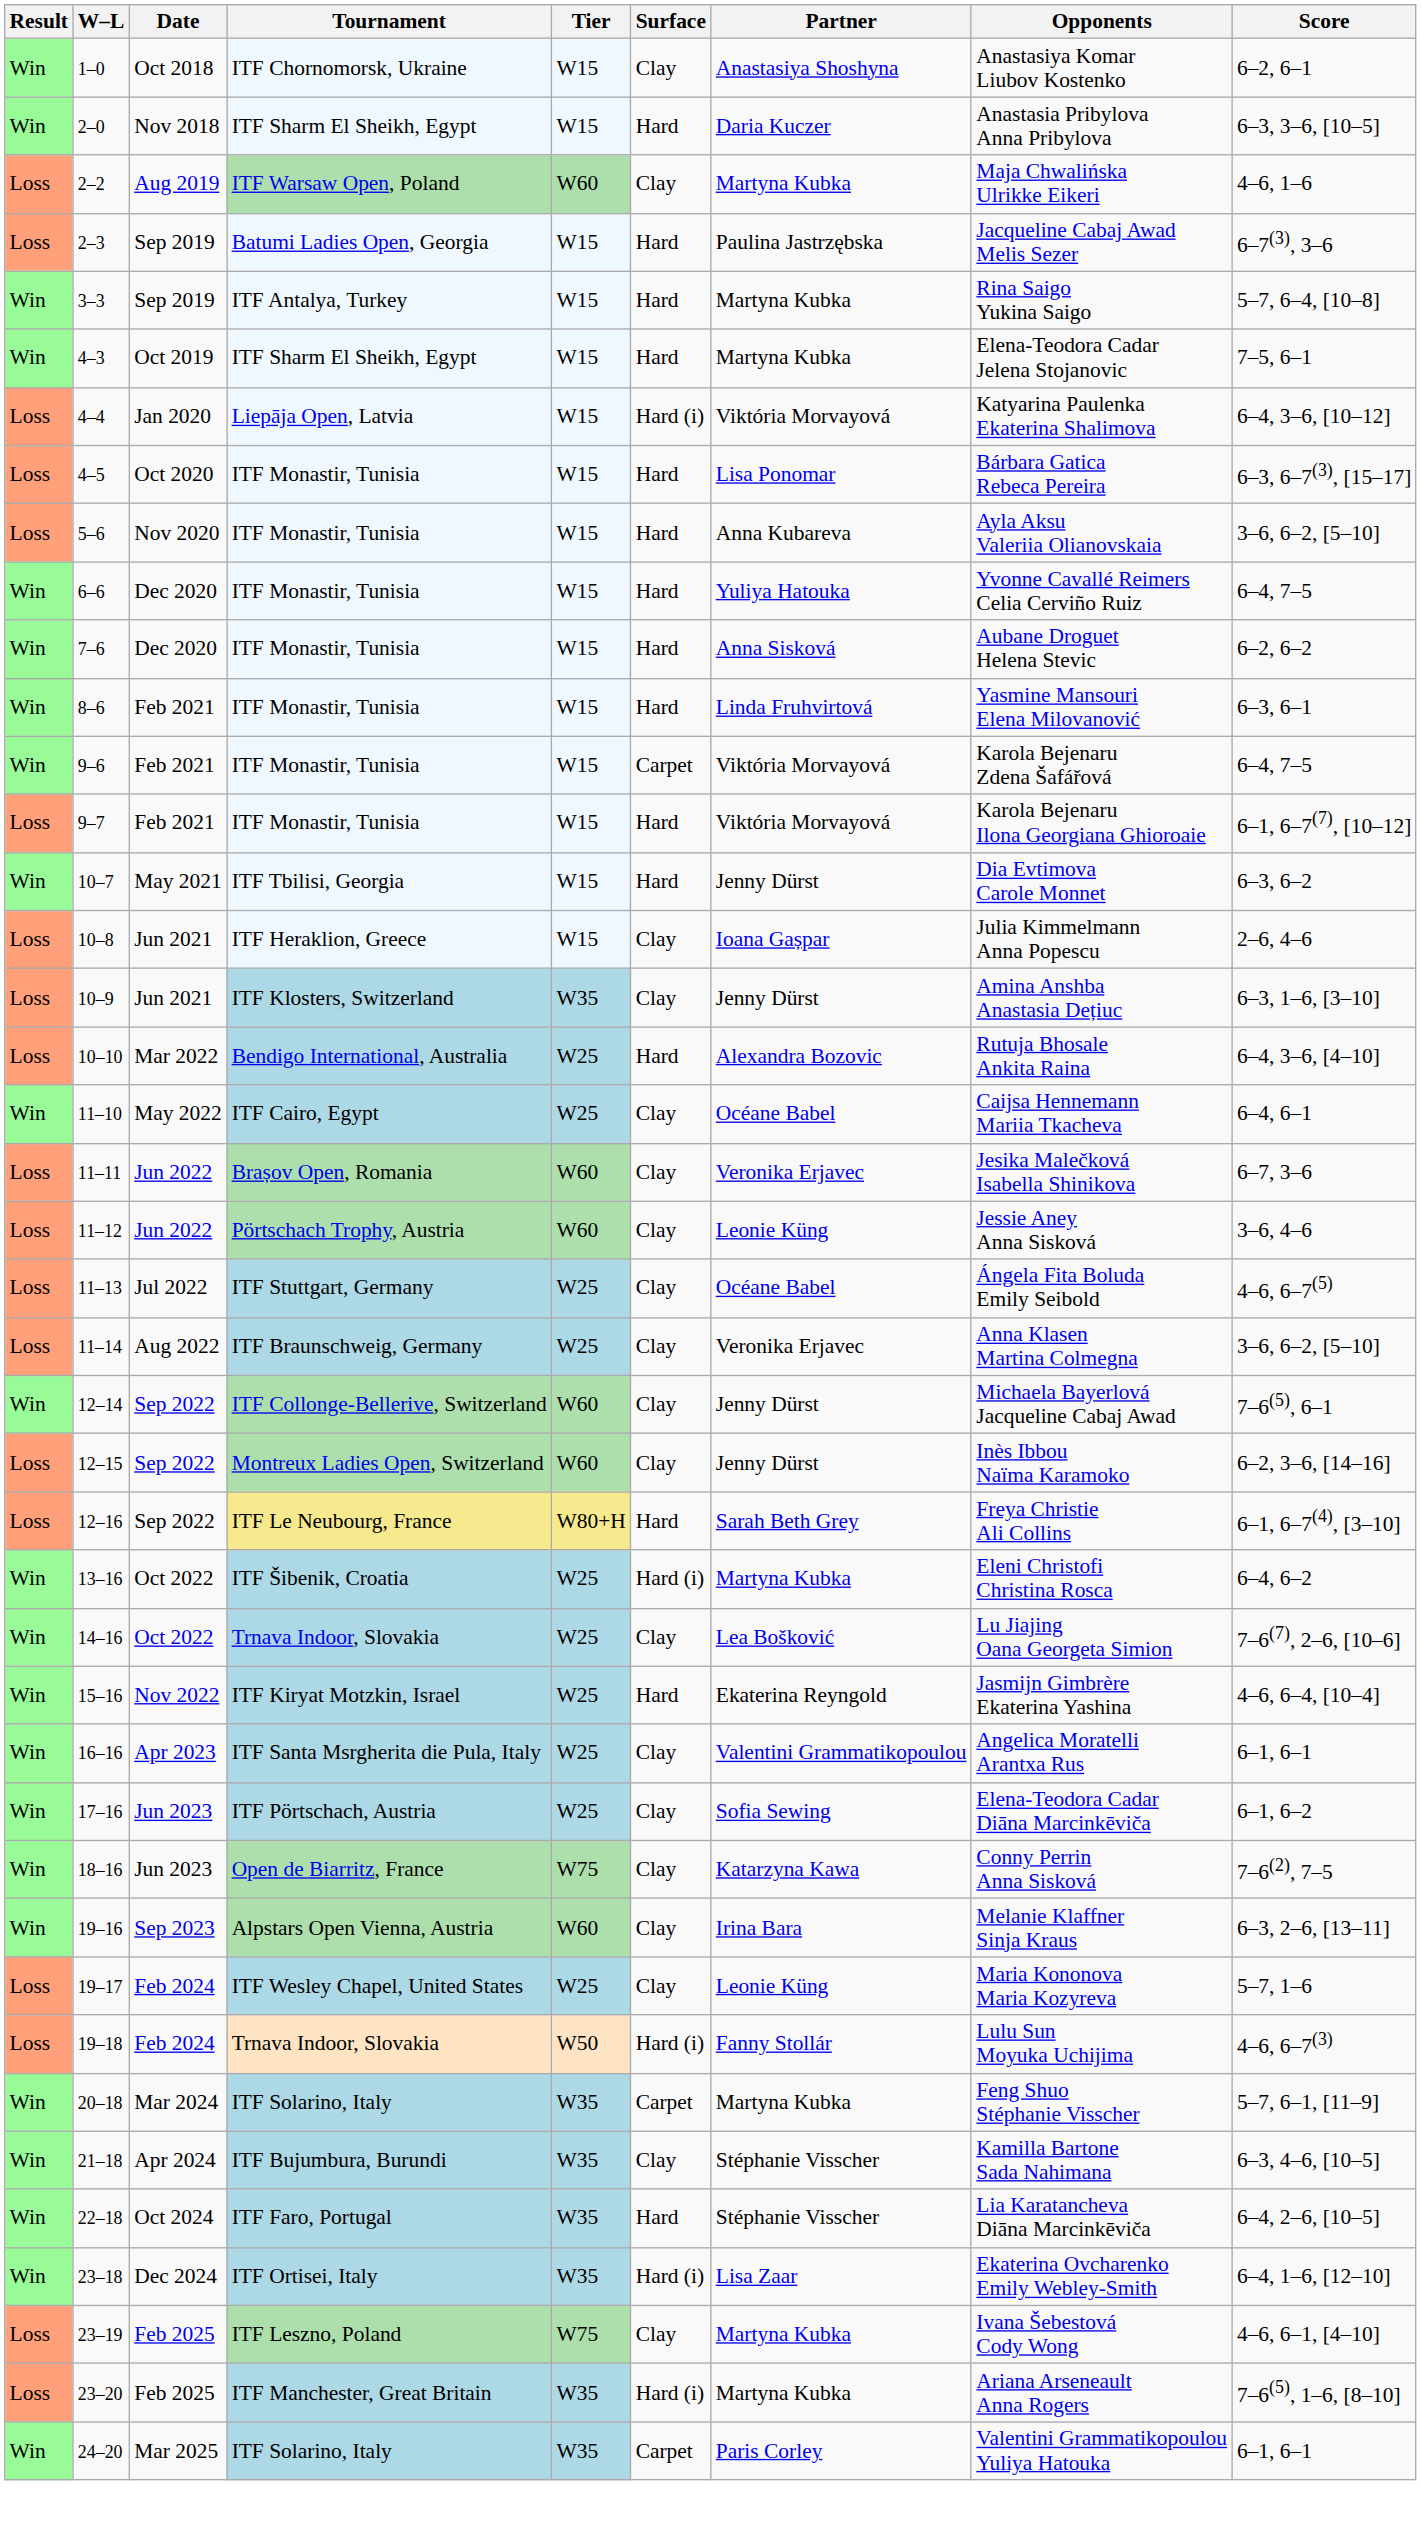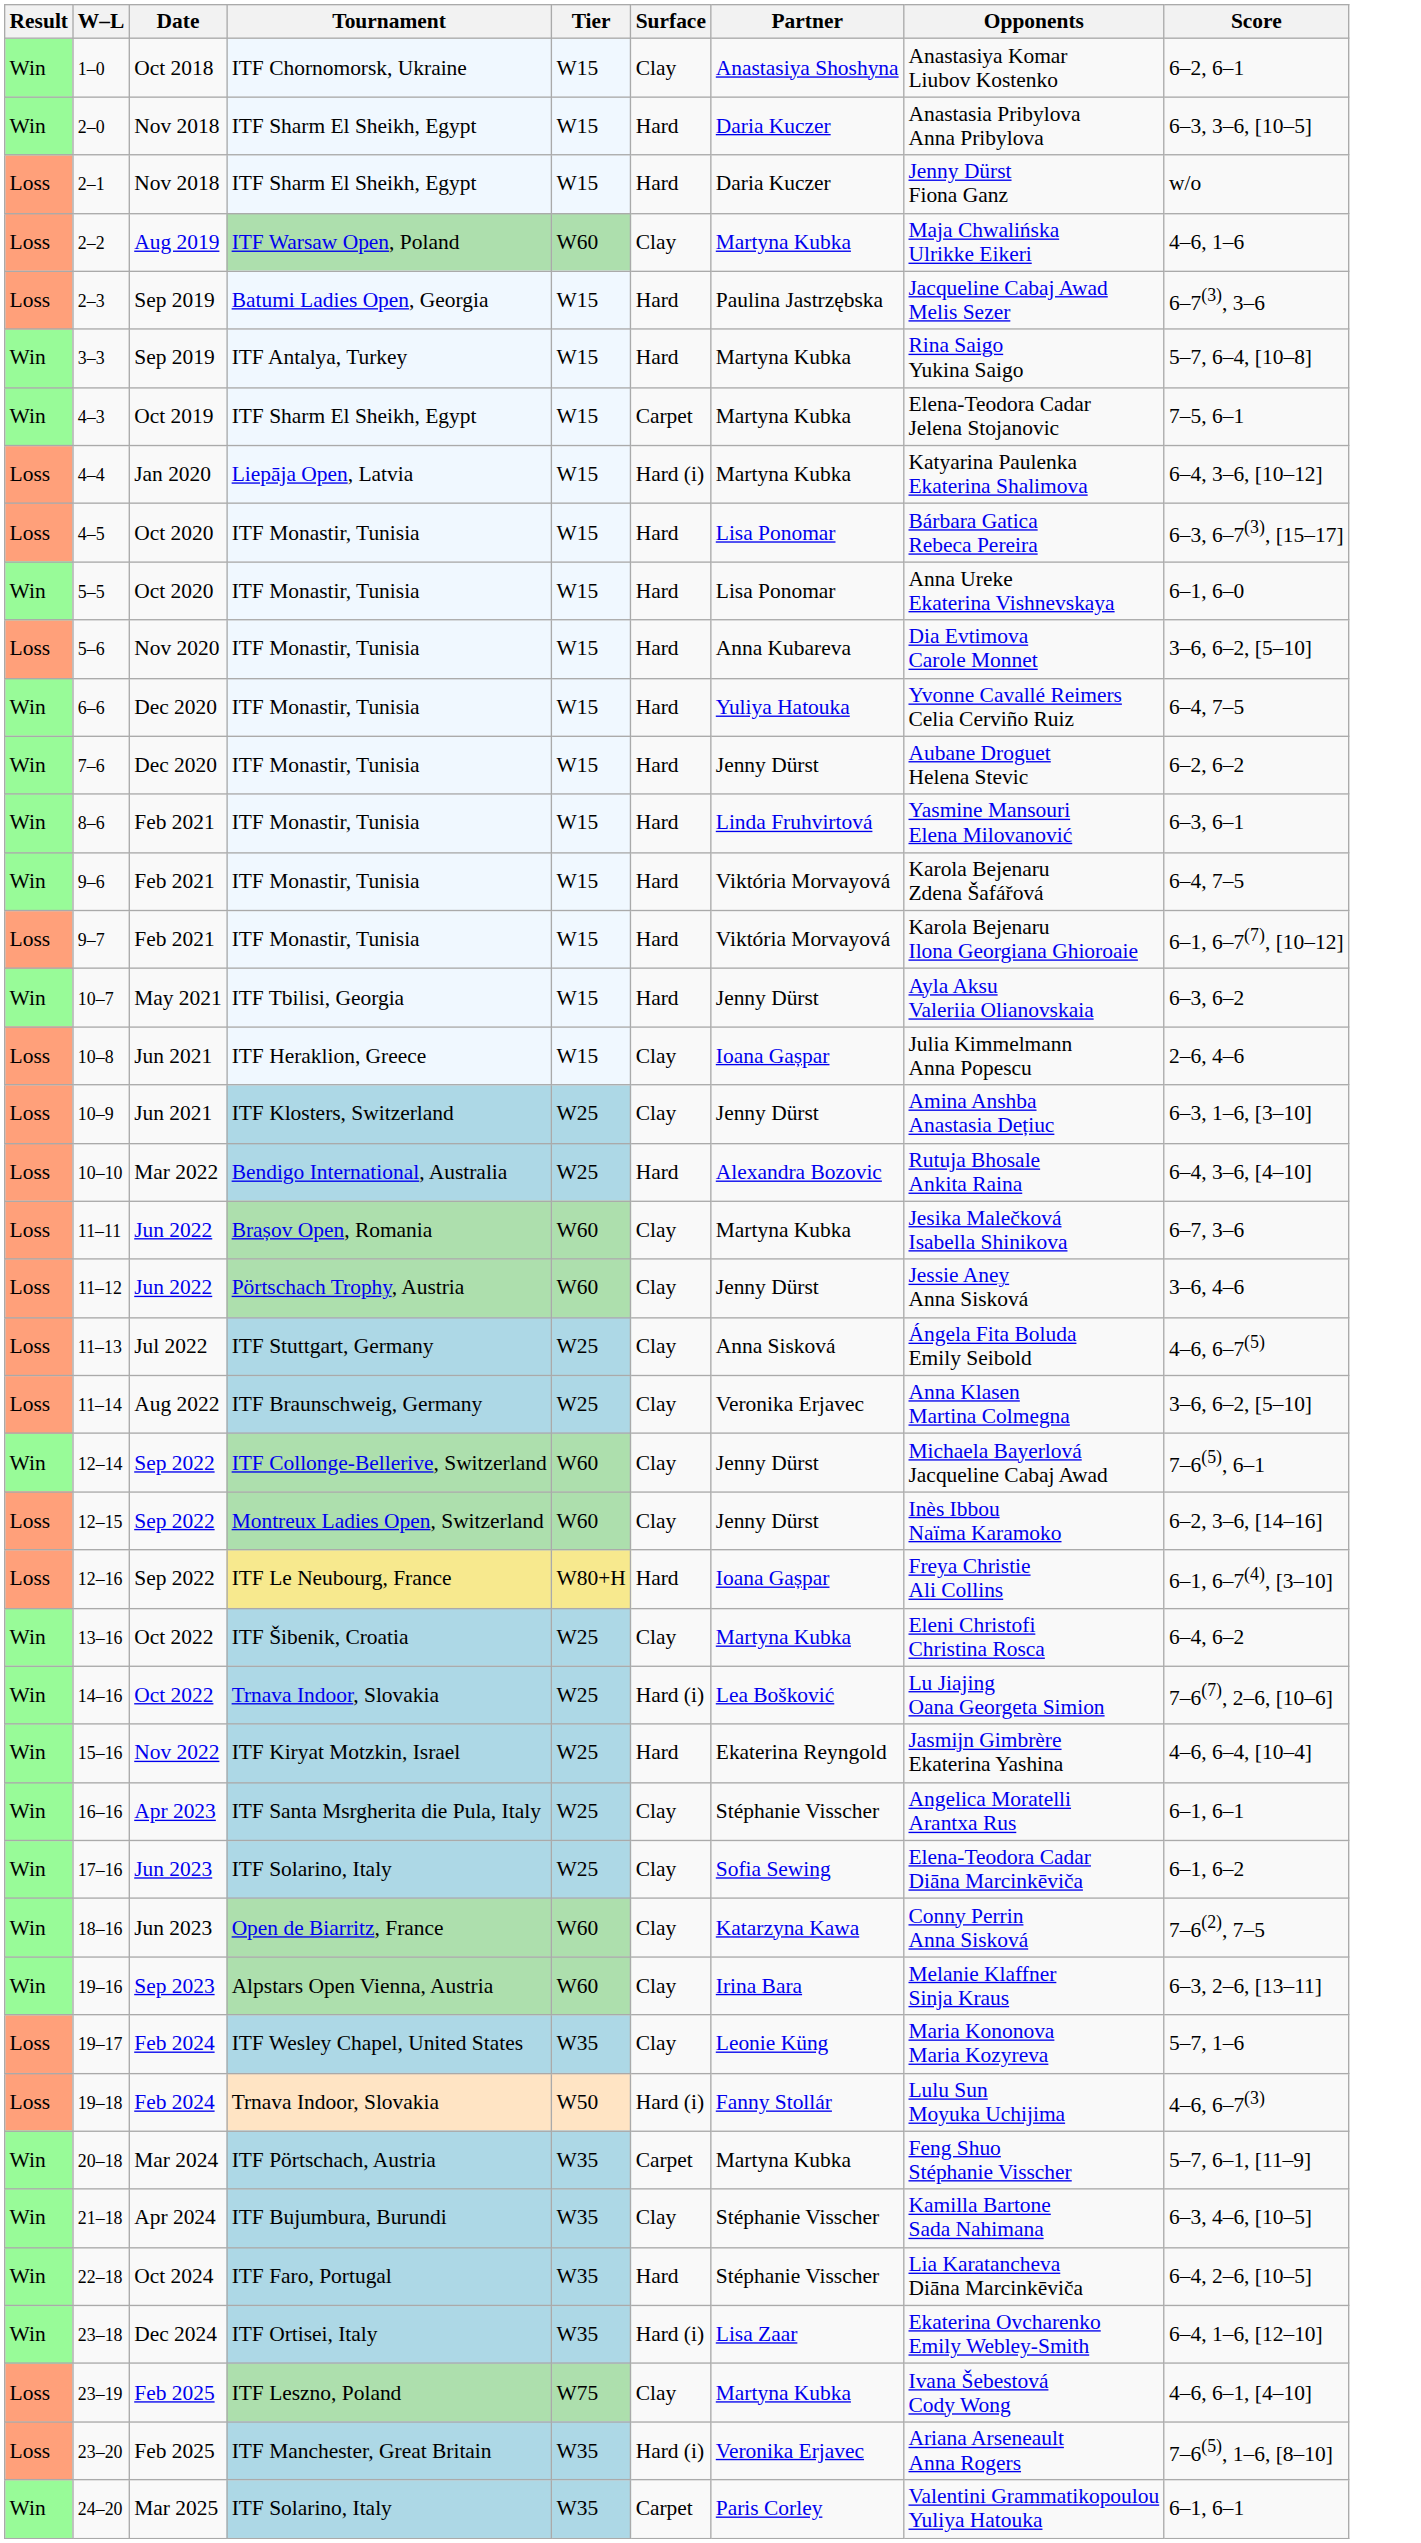+ row: Loss | 2–1 | Nov 2018 | ITF Sharm El Sheikh, Egypt | W15 | Hard | Daria Kuczer | Jenny Dürst Fiona Ganz | w/o
4–3 | Surface: Hard -> Carpet
4–4 | Partner: Viktória Morvayová -> Martyna Kubka
+ row: Win | 5–5 | Oct 2020 | ITF Monastir, Tunisia | W15 | Hard | Lisa Ponomar | Anna Ureke Ekaterina Vishnevskaya | 6–1, 6–0
5–6 | Opponents: Ayla Aksu Valeriia Olianovskaia -> Dia Evtimova Carole Monnet
7–6 | Partner: Anna Sisková -> Jenny Dürst
9–6 | Surface: Carpet -> Hard
10–7 | Opponents: Dia Evtimova Carole Monnet -> Ayla Aksu Valeriia Olianovskaia
10–9 | Tier: W35 -> W25
- row: Win | 11–10 | May 2022 | ITF Cairo, Egypt | W25 | Clay | Océane Babel | Caijsa Hennemann Mariia Tkacheva | 6–4, 6–1
11–11 | Partner: Veronika Erjavec -> Martyna Kubka
11–12 | Partner: Leonie Küng -> Jenny Dürst
11–13 | Partner: Océane Babel -> Anna Sisková
12–16 | Partner: Sarah Beth Grey -> Ioana Gașpar
13–16 | Surface: Hard (i) -> Clay
14–16 | Surface: Clay -> Hard (i)
16–16 | Partner: Valentini Grammatikopoulou -> Stéphanie Visscher
17–16 | Tournament: ITF Pörtschach, Austria -> ITF Solarino, Italy
18–16 | Tier: W75 -> W60
19–17 | Tier: W25 -> W35
20–18 | Tournament: ITF Solarino, Italy -> ITF Pörtschach, Austria
23–20 | Partner: Martyna Kubka -> Veronika Erjavec
